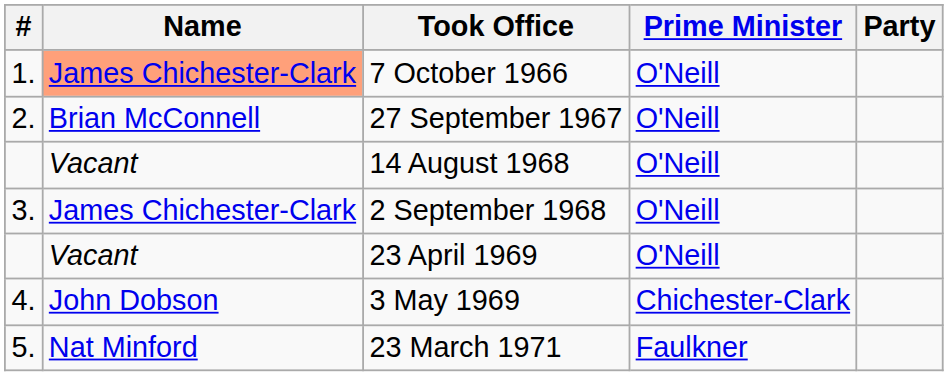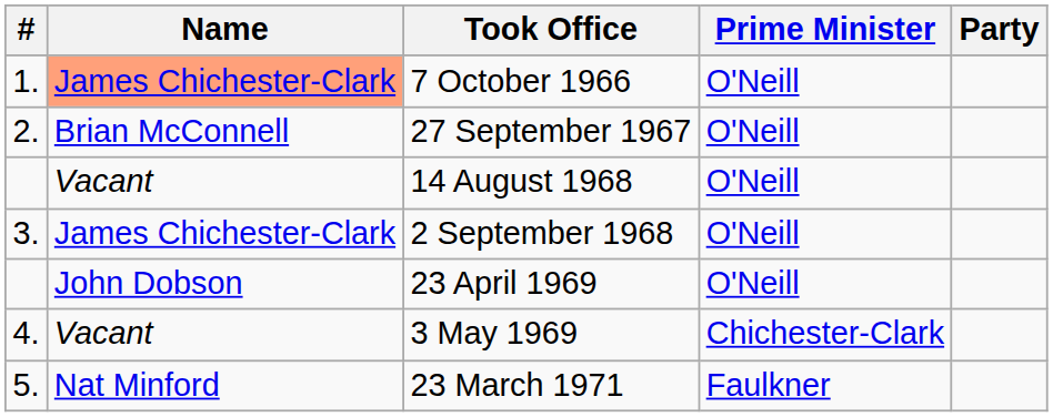23 April 1969 | Name: Vacant -> John Dobson
3 May 1969 | Name: John Dobson -> Vacant
